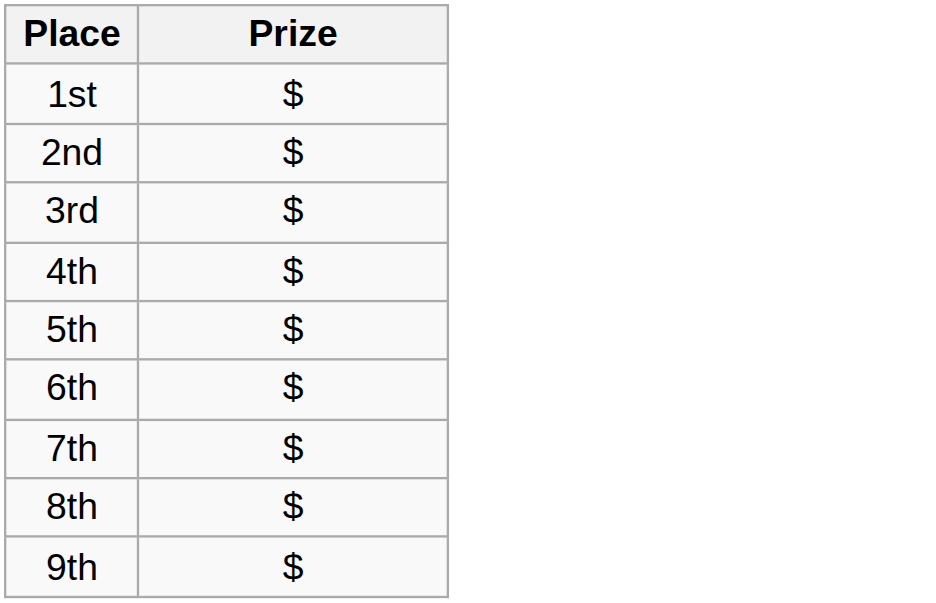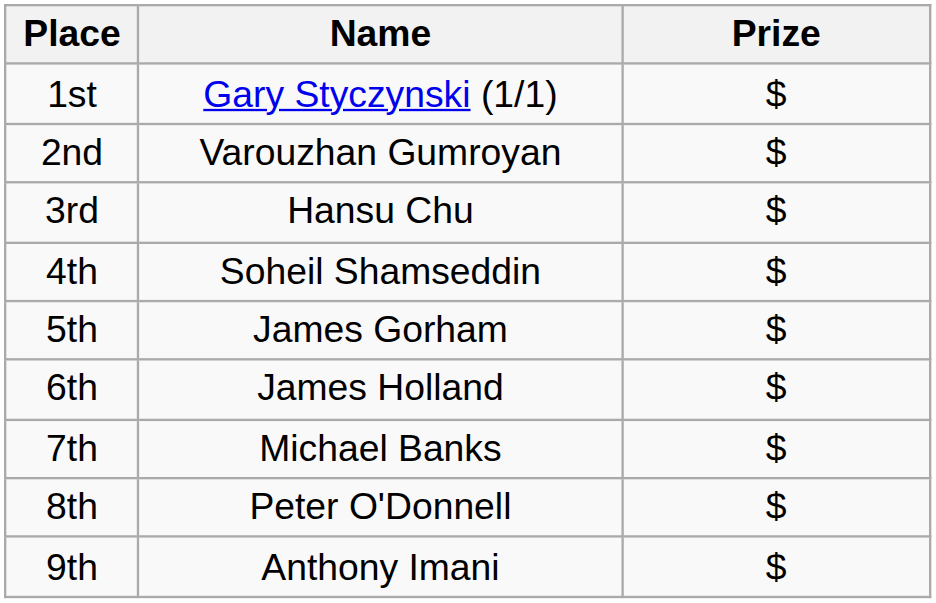+ column: Name | Gary Styczynski (1/1) | Varouzhan Gumroyan | Hansu Chu | Soheil Shamseddin | James Gorham | James Holland | Michael Banks | Peter O'Donnell | Anthony Imani
